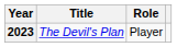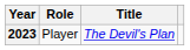columns swapped: Title <-> Role
